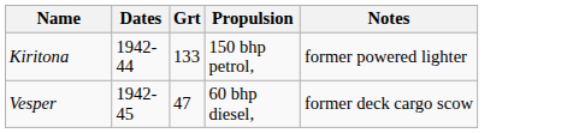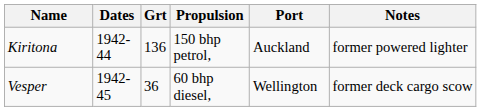+ column: Port | Auckland | Wellington
Kiritona | Grt: 133 -> 136
Vesper | Grt: 47 -> 36
